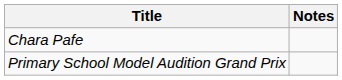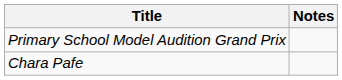rows swapped: Primary School Model Audition Grand Prix <-> Chara Pafe
